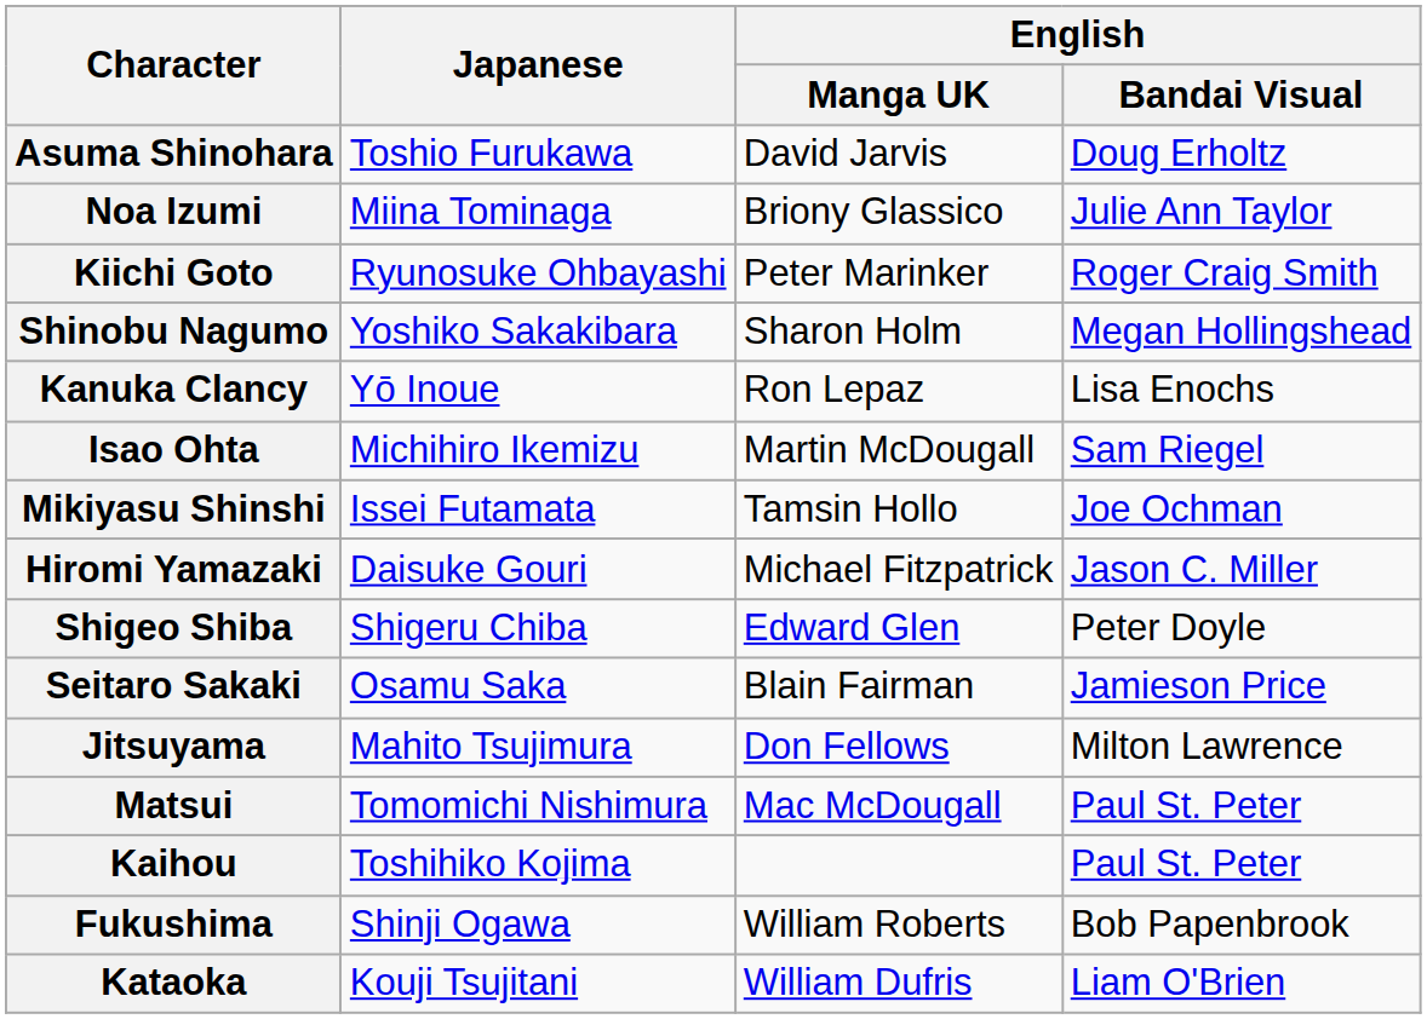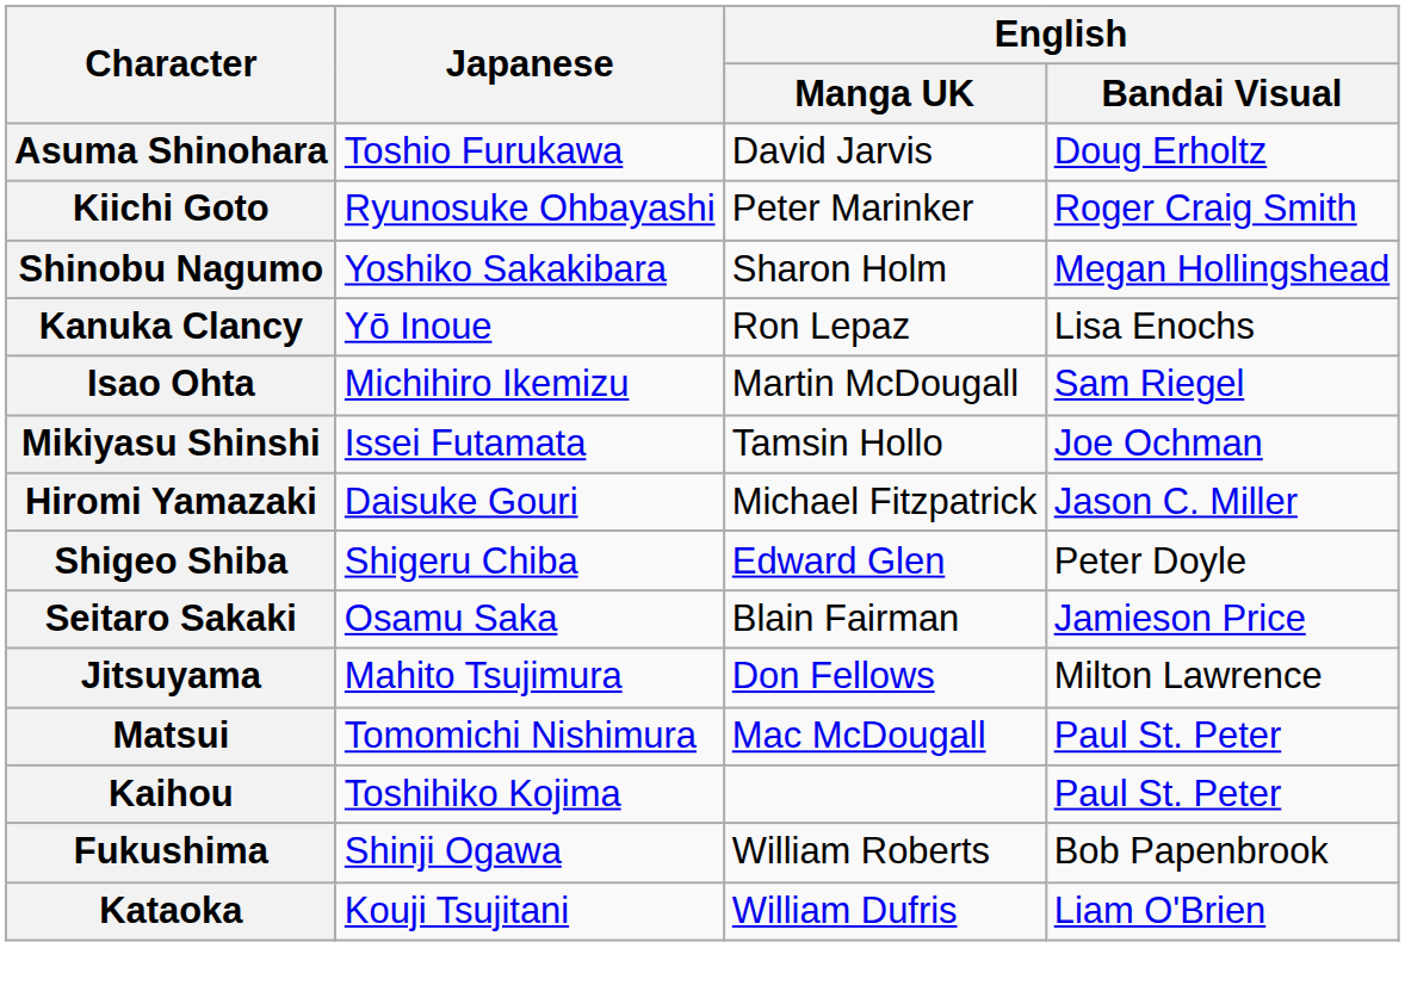- row: Noa Izumi | Miina Tominaga | Briony Glassico | Julie Ann Taylor
